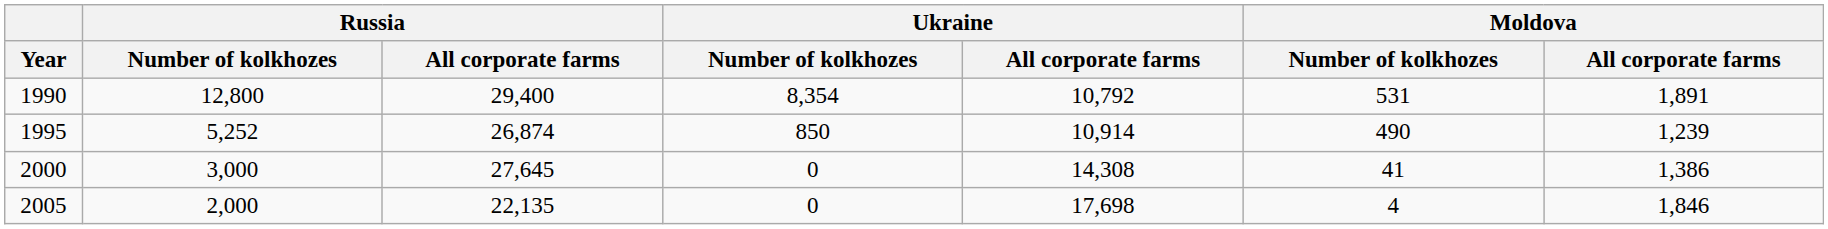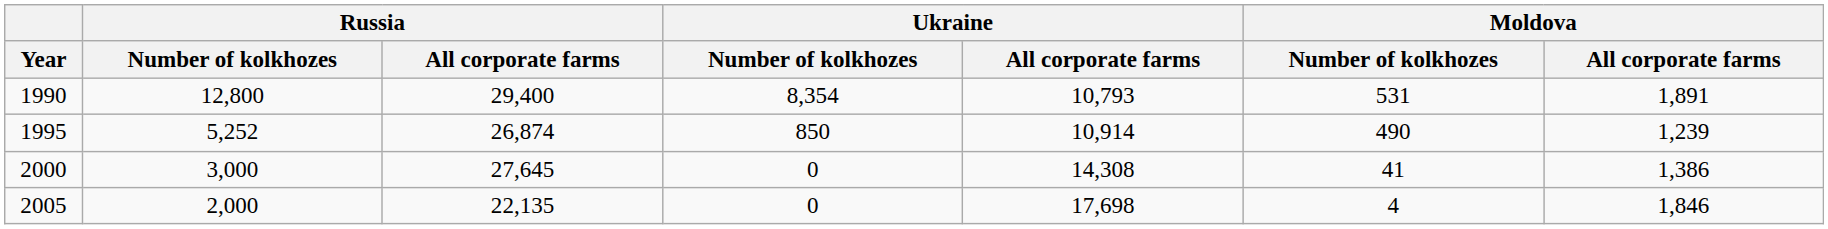1990 | Ukraine / All corporate farms: 10,792 -> 10,793
